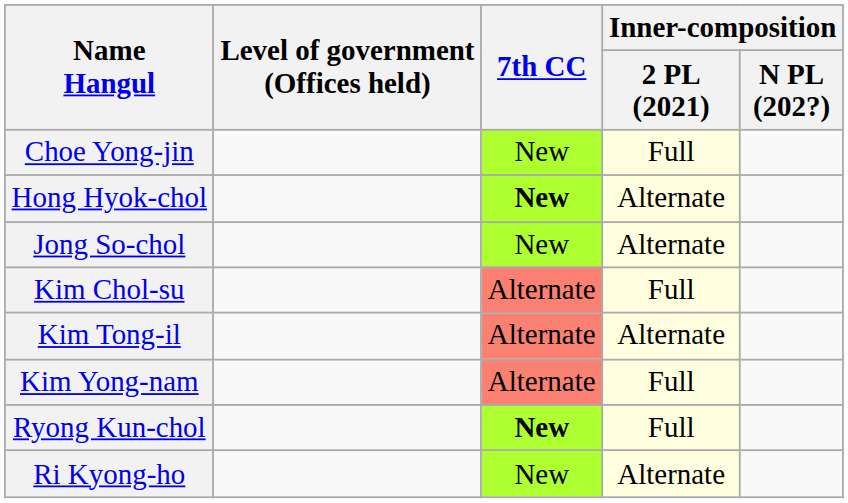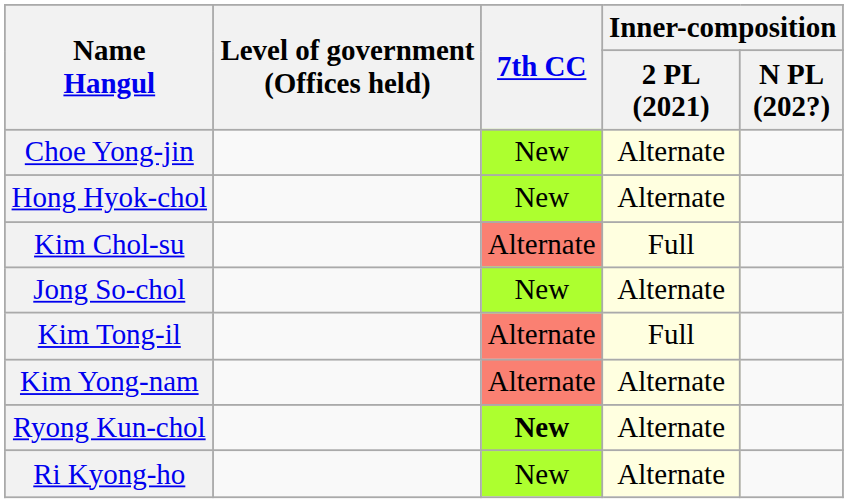Choe Yong-jin | Inner-composition / 2 PL (2021): Full -> Alternate
Hong Hyok-chol | 7th CC: bold -> normal
rows swapped: Jong So-chol <-> Kim Chol-su
Kim Tong-il | Inner-composition / 2 PL (2021): Alternate -> Full
Kim Yong-nam | Inner-composition / 2 PL (2021): Full -> Alternate
Ryong Kun-chol | Inner-composition / 2 PL (2021): Full -> Alternate
